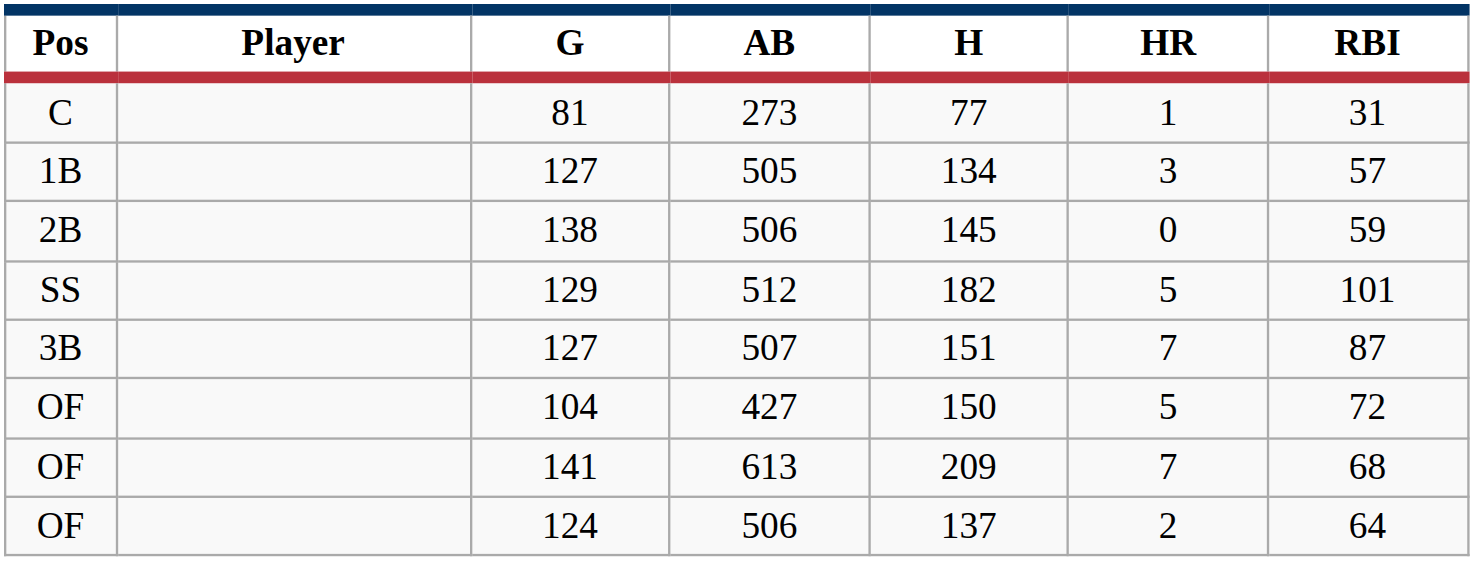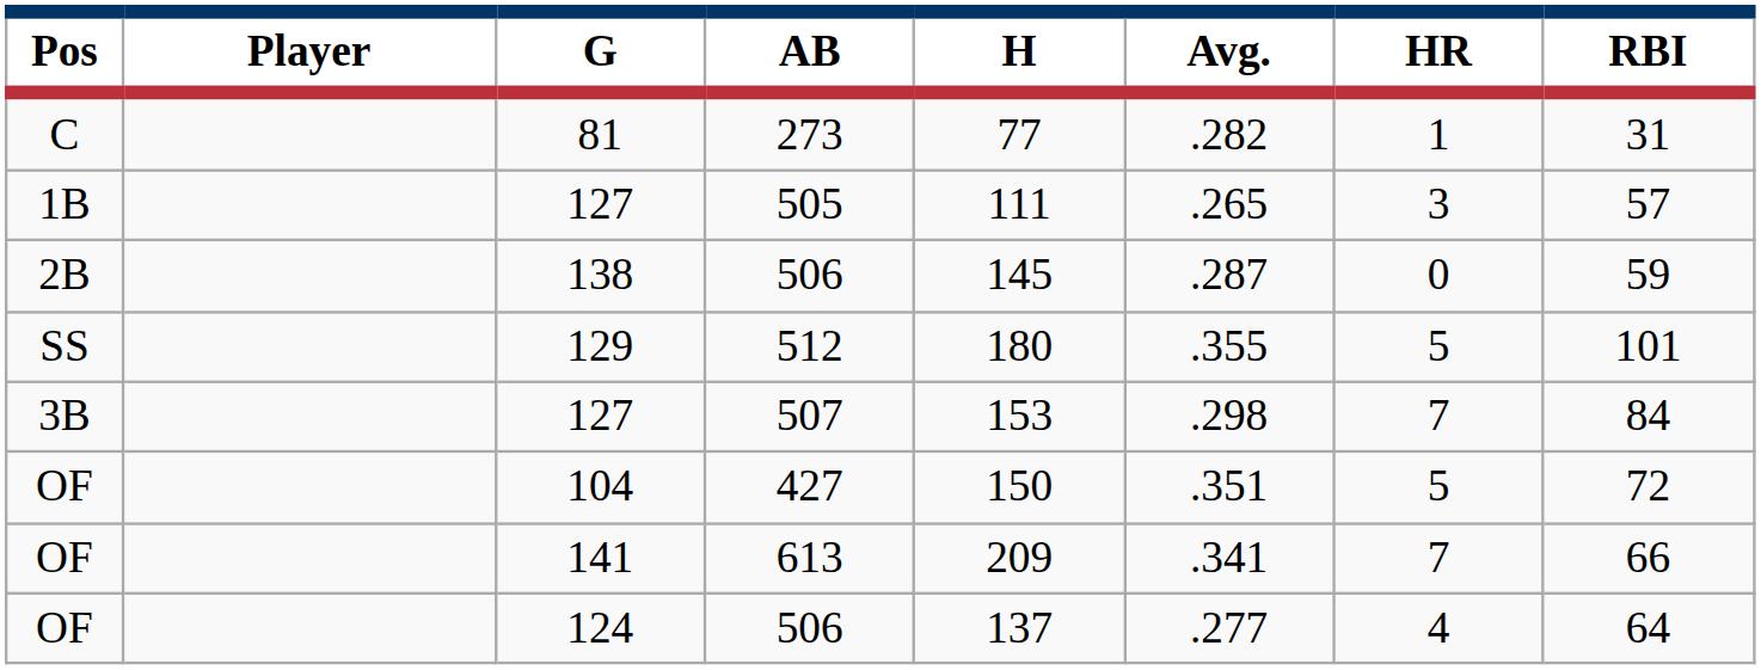+ column: Avg. | .282 | .265 | .287 | .355 | .298 | .351 | .341 | .277
127 / 505 | H: 134 -> 111
129 | H: 182 -> 180
127 / 507 | H: 151 -> 153
127 / 507 | RBI: 87 -> 84
141 | RBI: 68 -> 66
124 | HR: 2 -> 4
